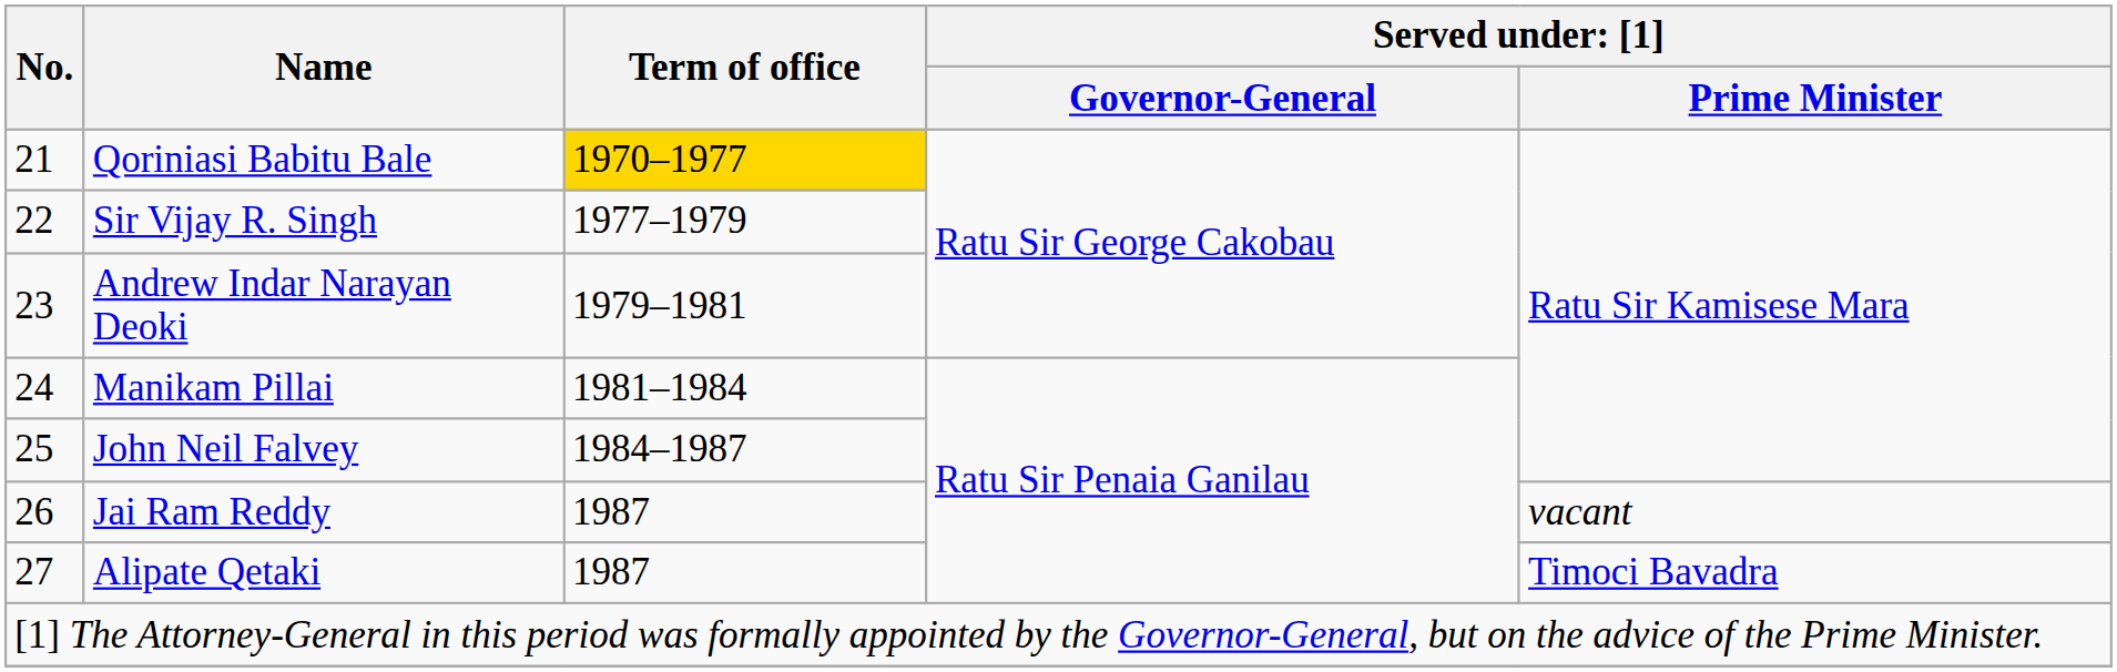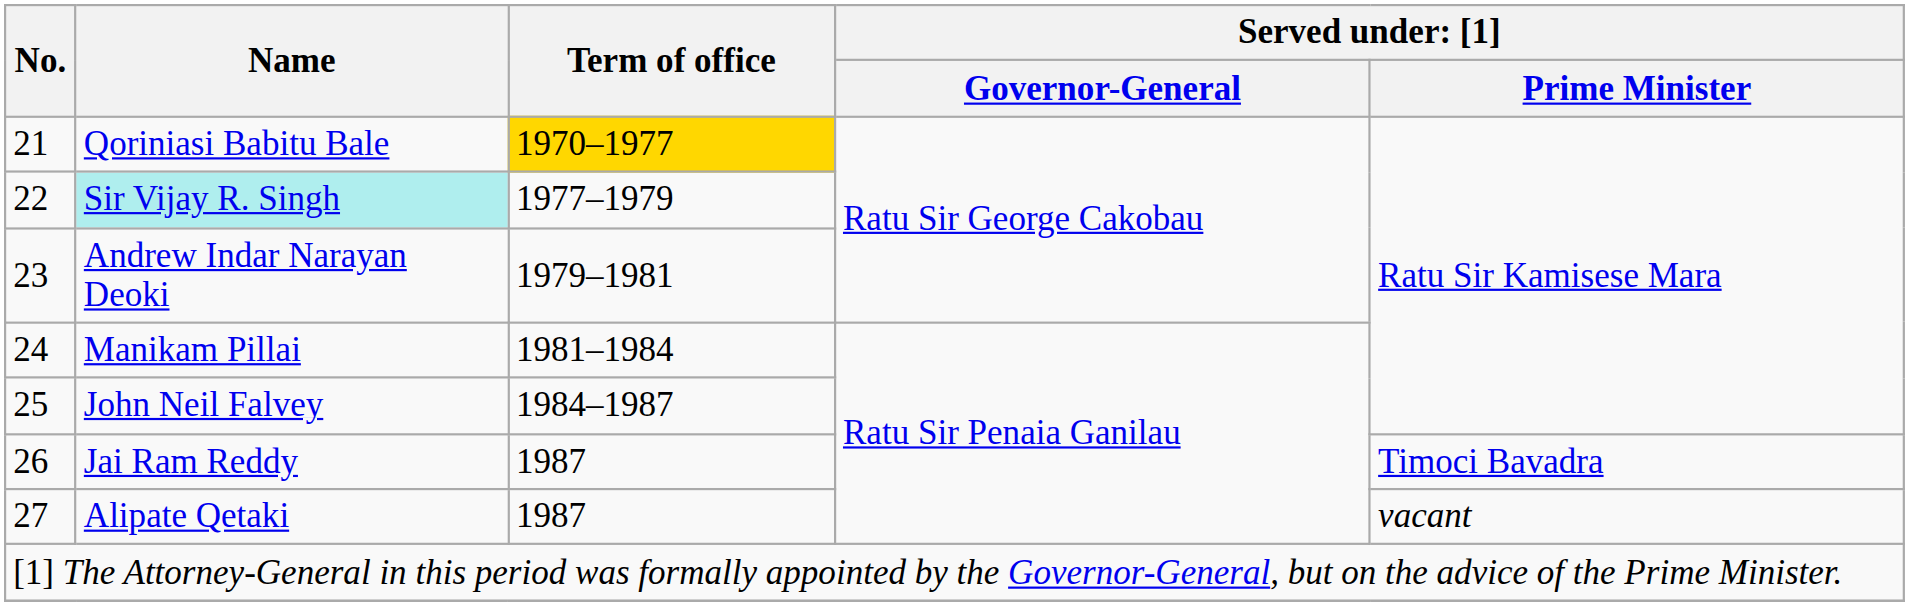22 | Name: no background -> paleturquoise background
26 | column 5: vacant -> Timoci Bavadra
27 | column 5: Timoci Bavadra -> vacant
